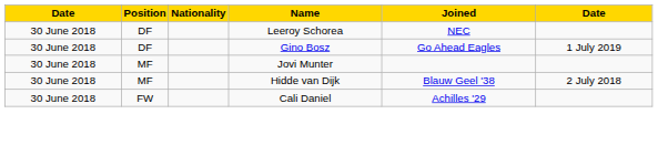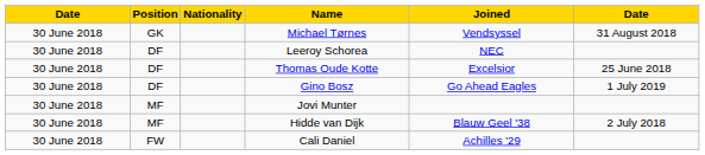+ row: 30 June 2018 | GK | Michael Tørnes | Vendsyssel | 31 August 2018
+ row: 30 June 2018 | DF | Thomas Oude Kotte | Excelsior | 25 June 2018
